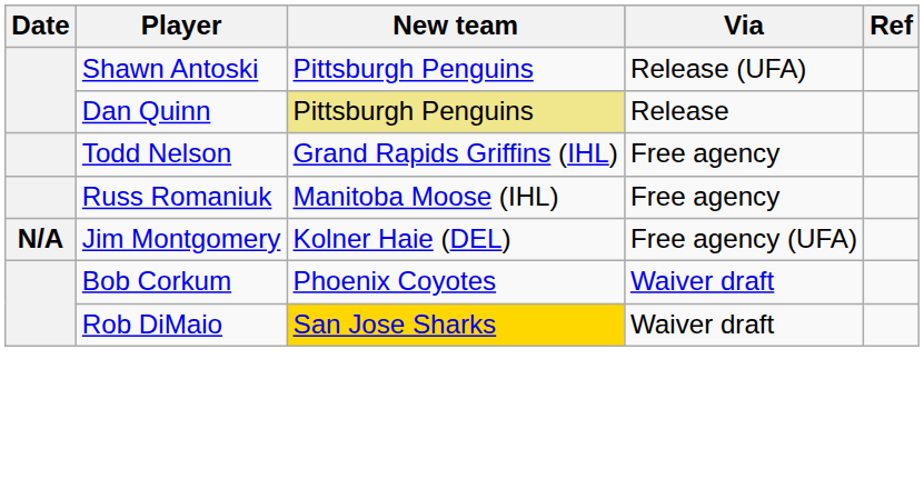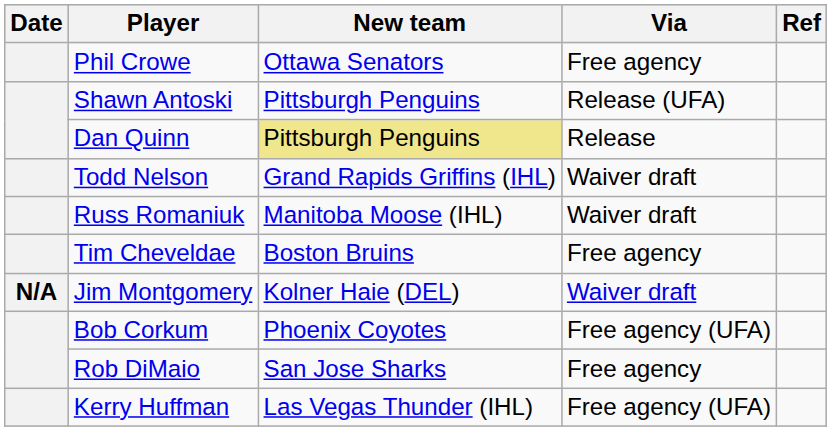+ row: Phil Crowe | Ottawa Senators | Free agency
Todd Nelson | Via: Free agency -> Waiver draft
Russ Romaniuk | Via: Free agency -> Waiver draft
+ row: Tim Cheveldae | Boston Bruins | Free agency
Jim Montgomery | Via: Free agency (UFA) -> Waiver draft
Bob Corkum | Via: Waiver draft -> Free agency (UFA)
Rob DiMaio | New team: gold background -> no background
Rob DiMaio | Via: Waiver draft -> Free agency
+ row: Kerry Huffman | Las Vegas Thunder (IHL) | Free agency (UFA)
